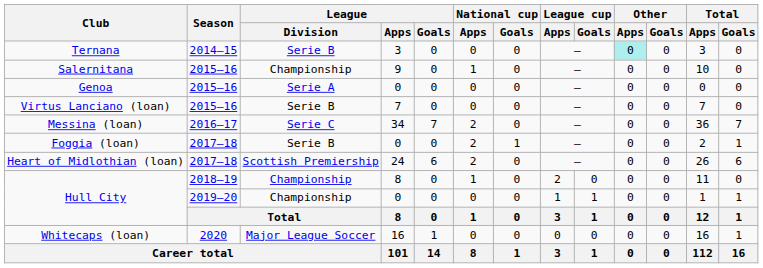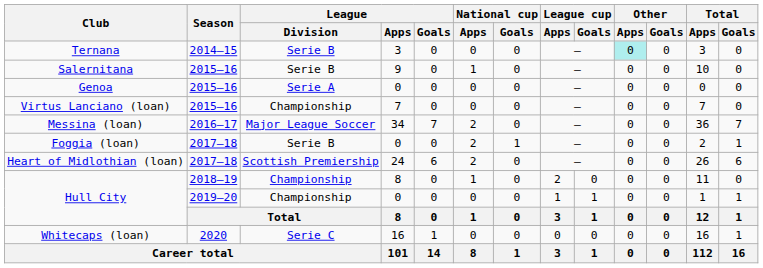Salernitana | League / Division: Championship -> Serie B
Virtus Lanciano (loan) | League / Division: Serie B -> Championship
Messina (loan) | League / Division: Serie C -> Major League Soccer
Whitecaps (loan) | League / Division: Major League Soccer -> Serie C
